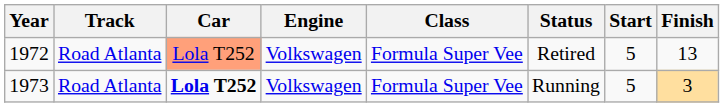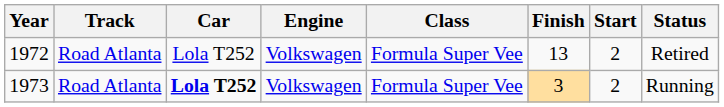columns swapped: Finish <-> Status
1972 | Car: lightsalmon background -> no background
1972 | Start: 5 -> 2
1973 | Start: 5 -> 2
